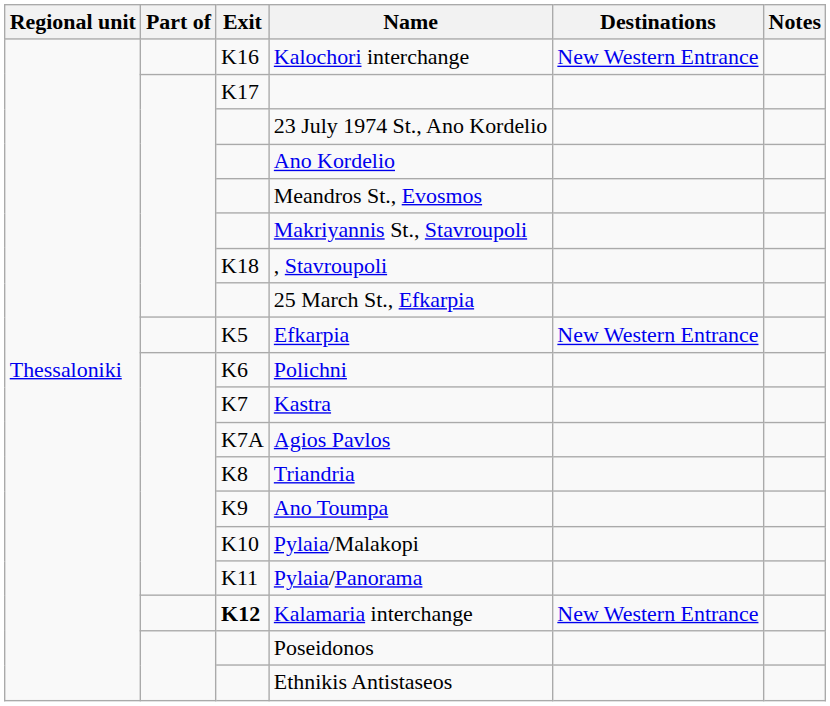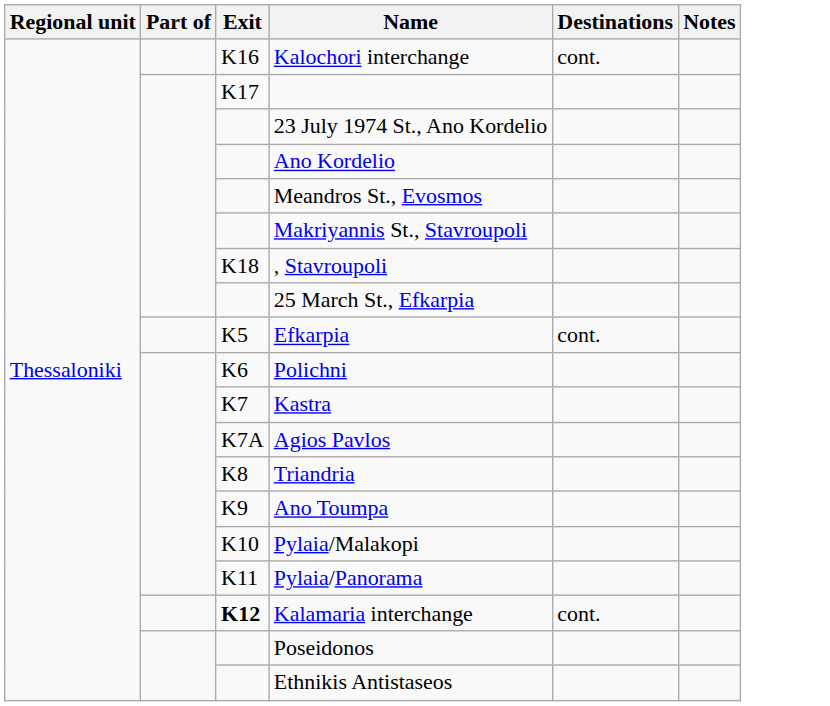Kalochori interchange | Destinations: New Western Entrance -> cont.
Efkarpia | Destinations: New Western Entrance -> cont.
Kalamaria interchange | Destinations: New Western Entrance -> cont.
